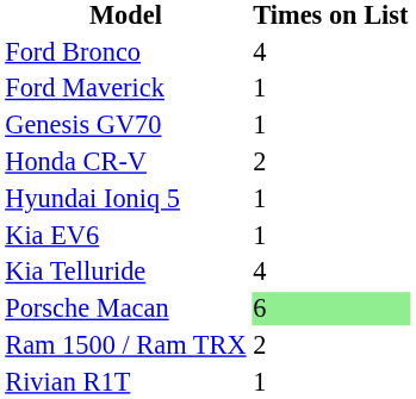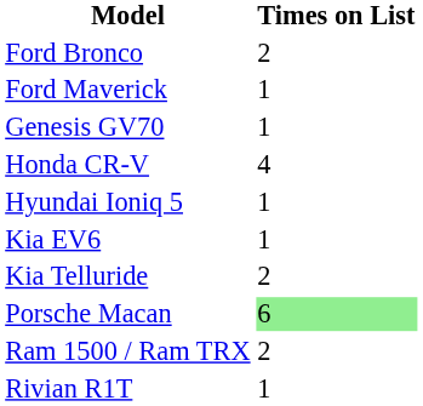Ford Bronco | Times on List: 4 -> 2
Honda CR-V | Times on List: 2 -> 4
Kia Telluride | Times on List: 4 -> 2
